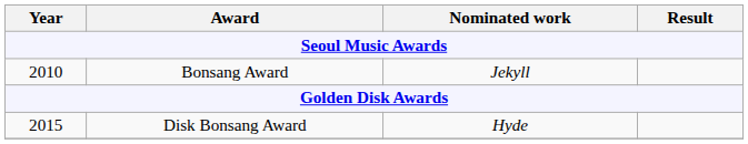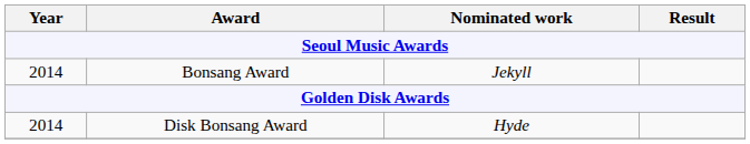Bonsang Award | Year: 2010 -> 2014
Disk Bonsang Award | Year: 2015 -> 2014
